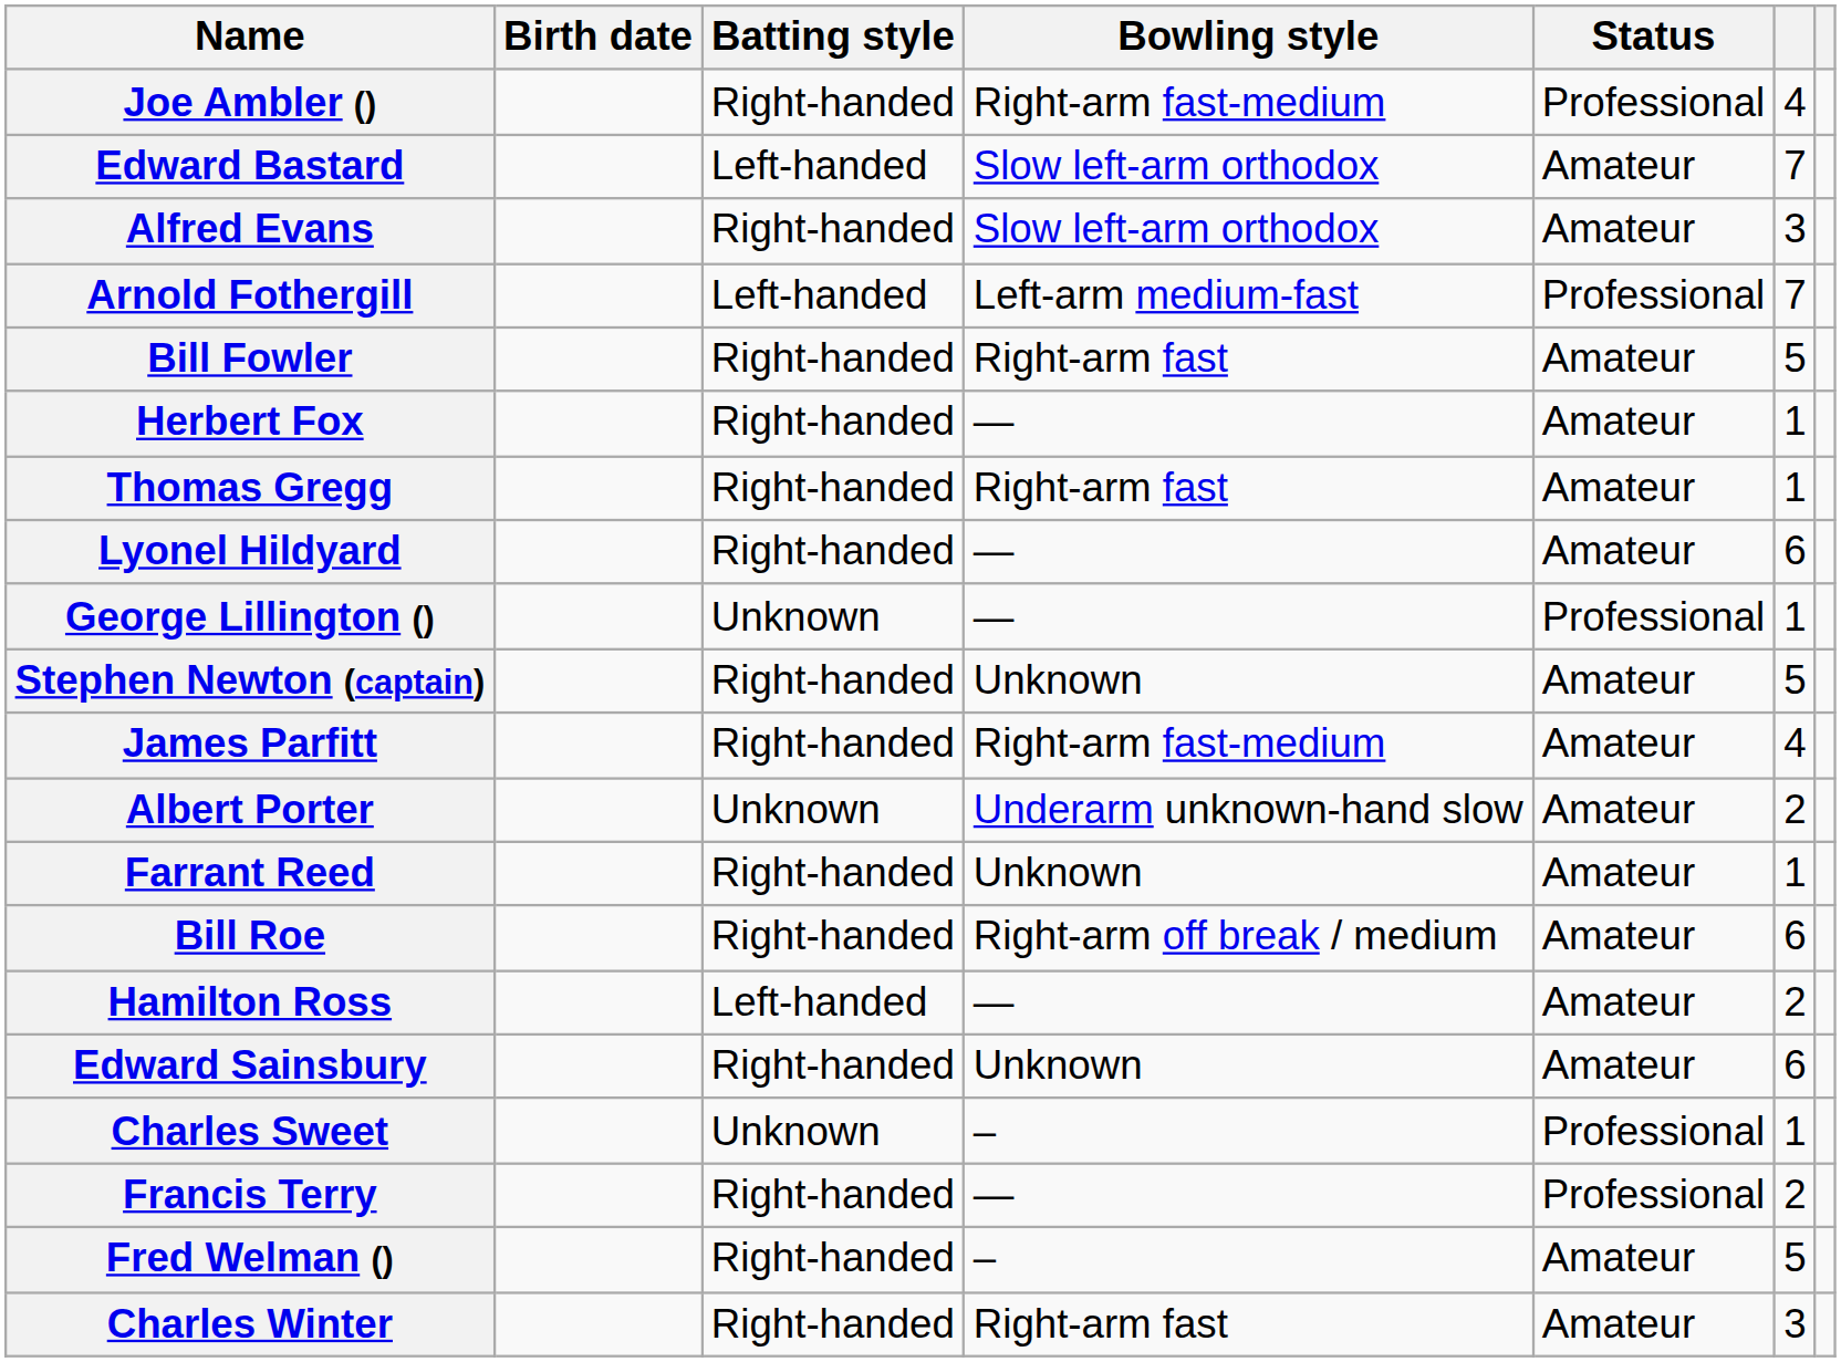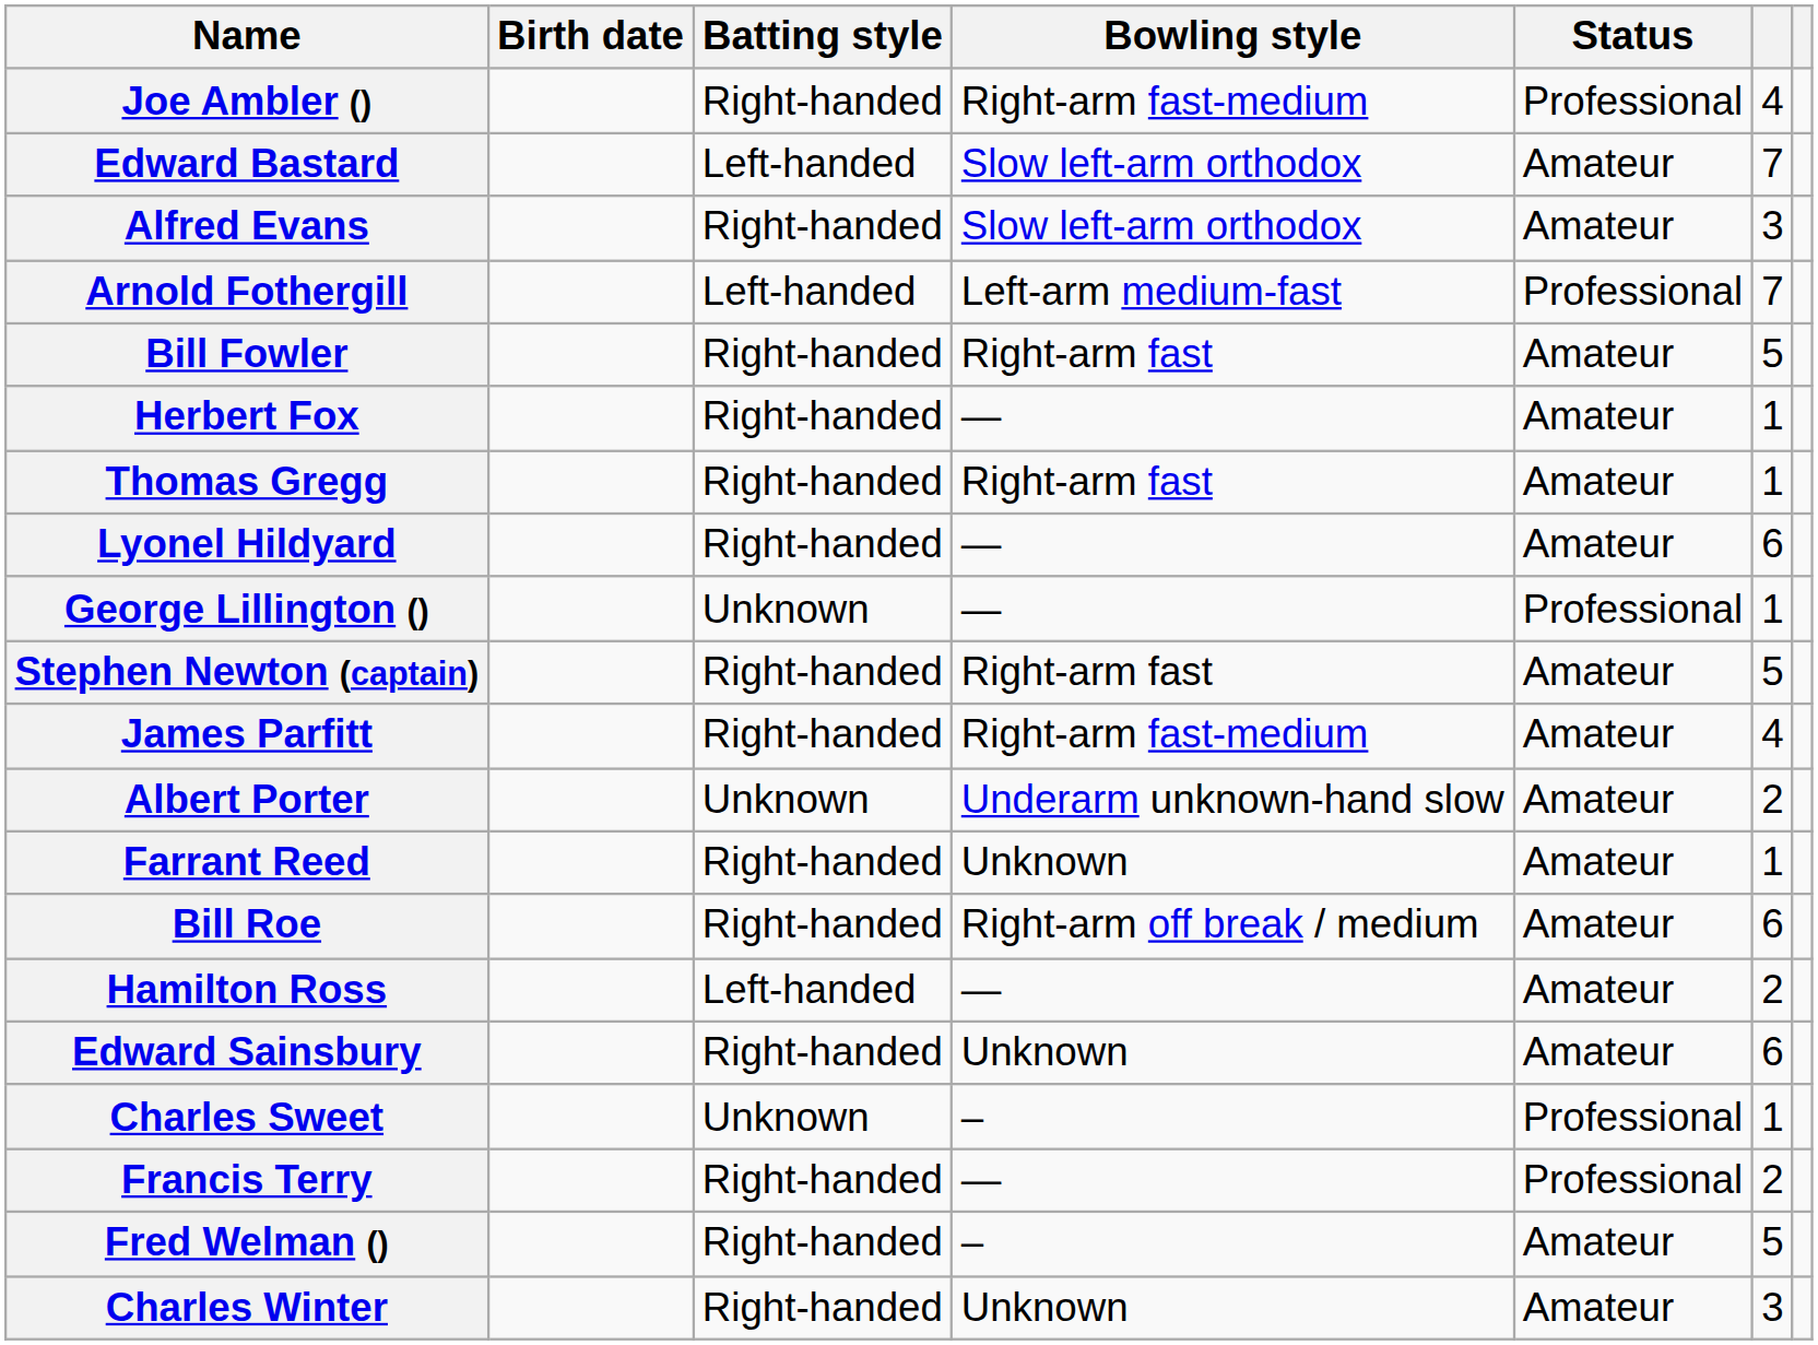Stephen Newton (captain) | Bowling style: Unknown -> Right-arm fast
Charles Winter | Bowling style: Right-arm fast -> Unknown
